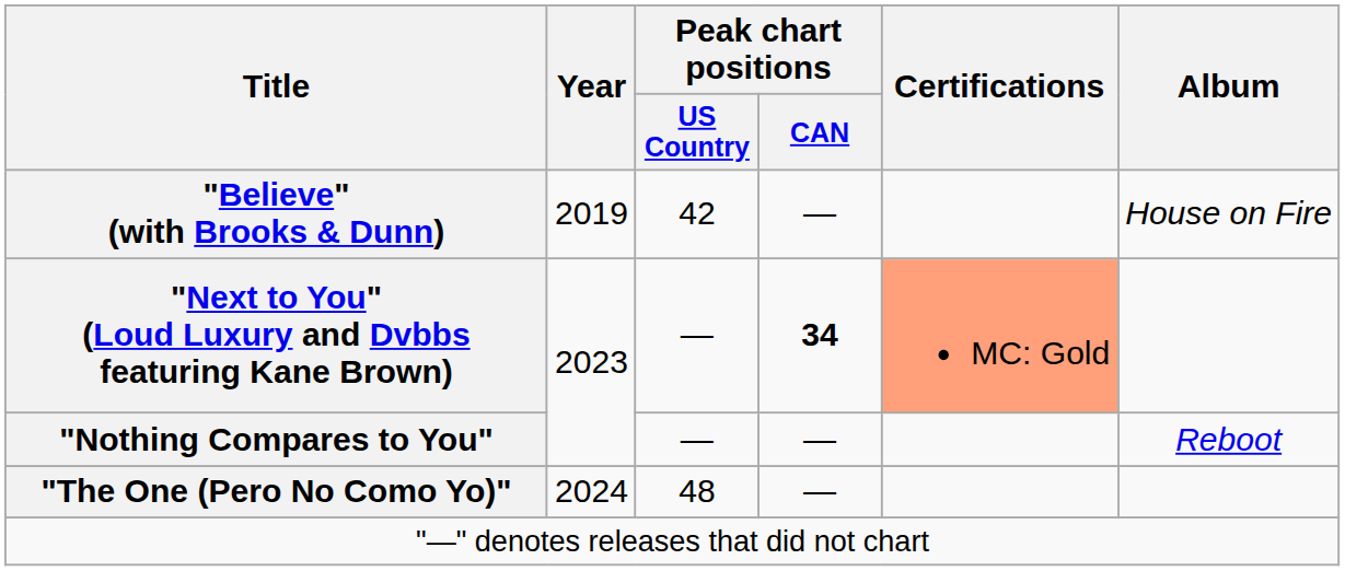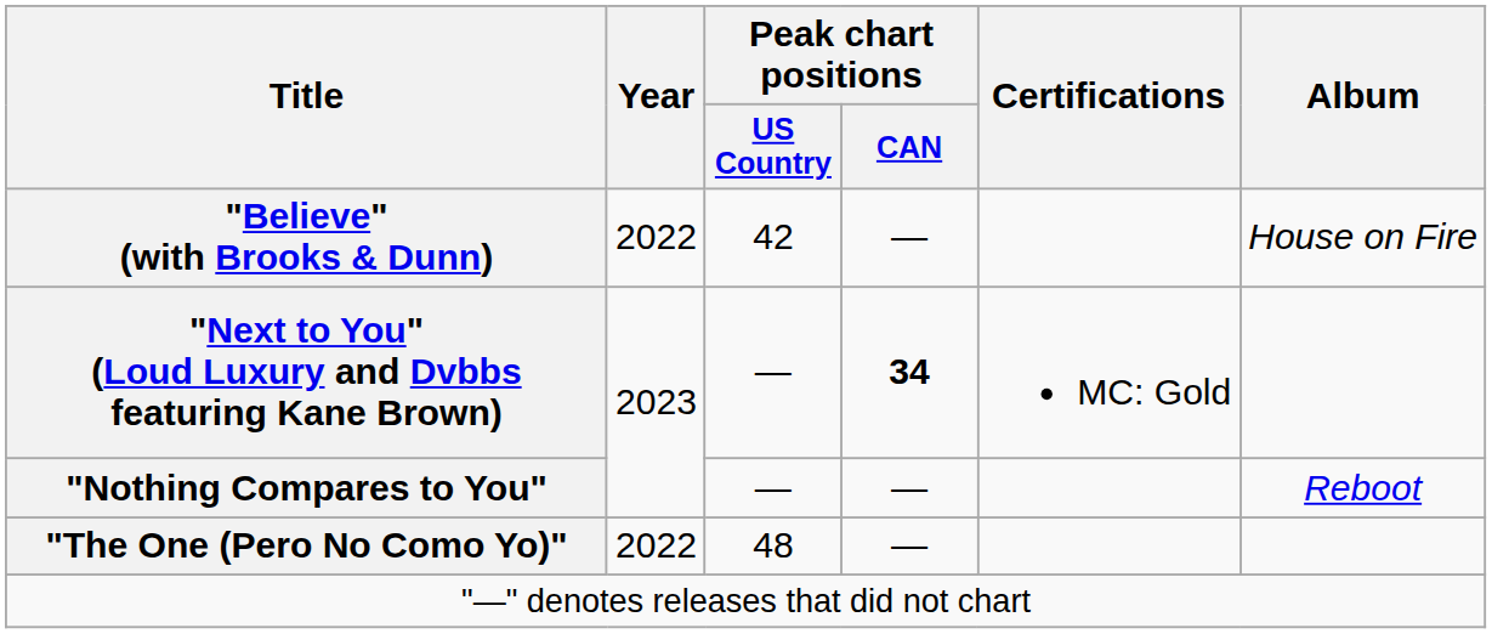"Believe" (with Brooks & Dunn) | Year: 2019 -> 2022
"Next to You" (Loud Luxury and Dvbbs featuring Kane Brown) | Certifications: lightsalmon background -> no background
"The One (Pero No Como Yo)" | Year: 2024 -> 2022
